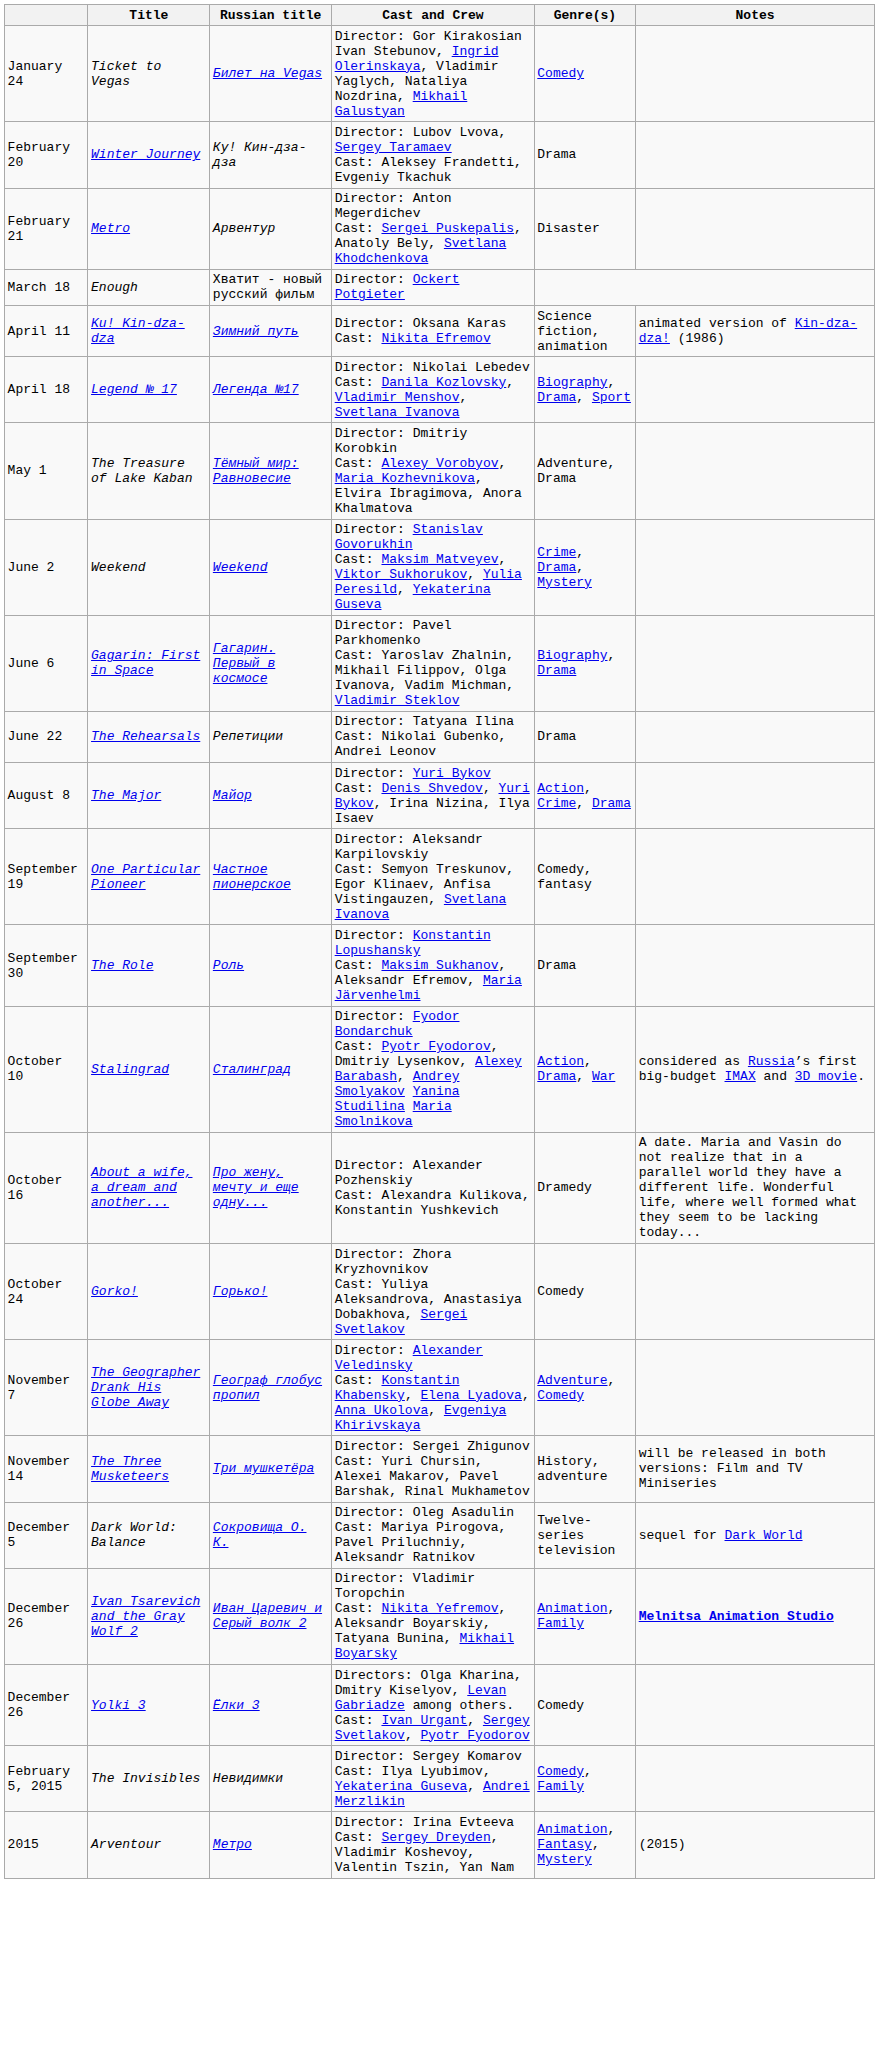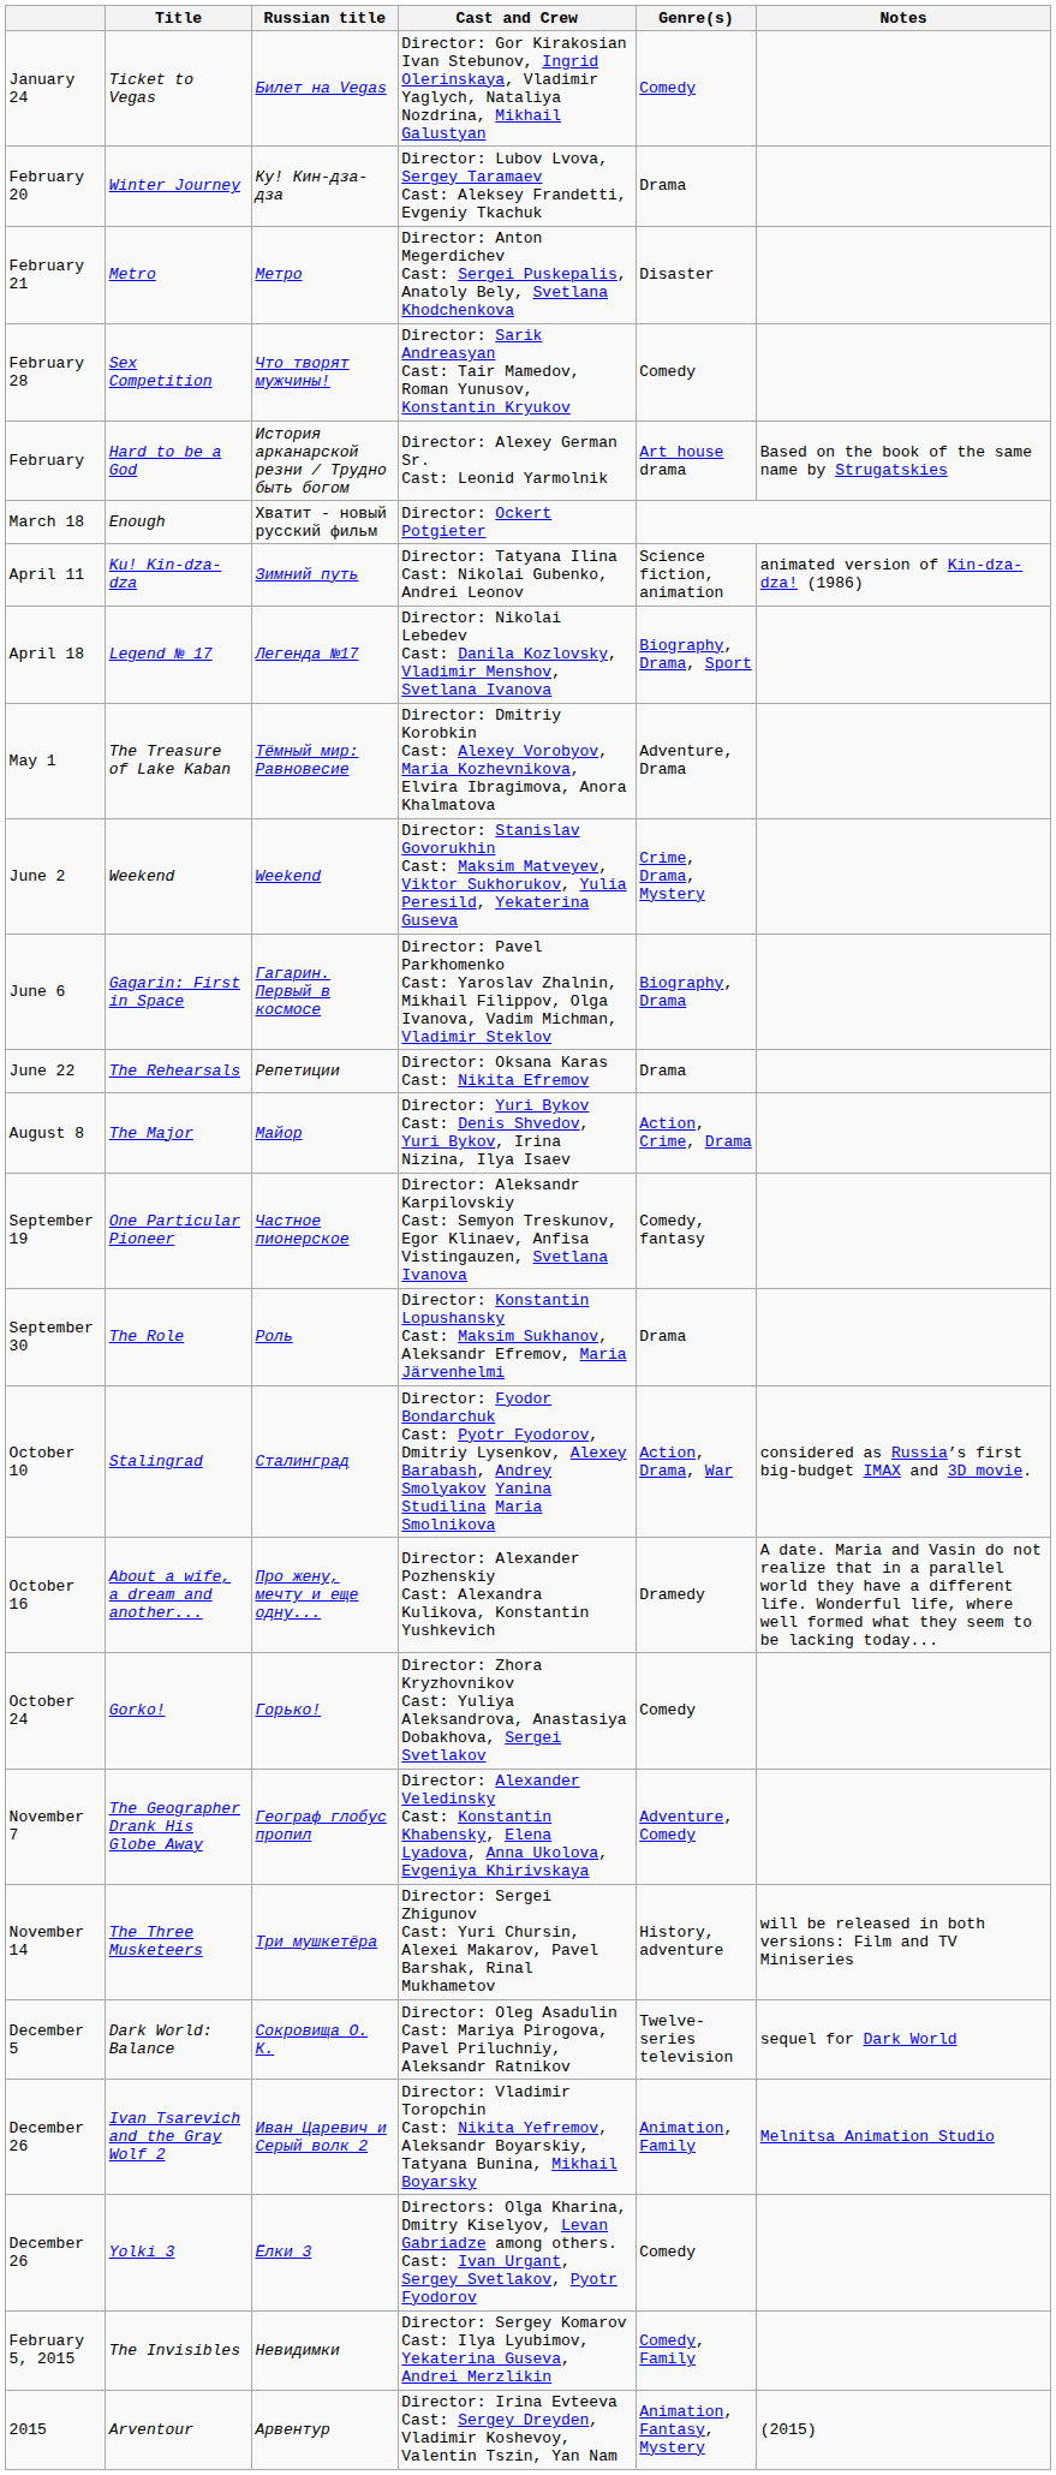Metro | Russian title: Арвентур -> Метро
+ row: February 28 | Sex Competition | Что творят мужчины! | Director: Sarik Andreasyan Cast: Tair Mamedov, Roman Yunusov, Konstantin Kryukov | Comedy
+ row: February | Hard to be a God | История арканарской резни / Трудно быть богом | Director: Alexey German Sr. Cast: Leonid Yarmolnik | Art house drama | Based on the book of the same name by Strugatskies
Ku! Kin-dza-dza | Cast and Crew: Director: Oksana Karas Cast: Nikita Efremov -> Director: Tatyana Ilina Cast: Nikolai Gubenko, Andrei Leonov
The Rehearsals | Cast and Crew: Director: Tatyana Ilina Cast: Nikolai Gubenko, Andrei Leonov -> Director: Oksana Karas Cast: Nikita Efremov
Ivan Tsarevich and the Gray Wolf 2 | Notes: bold -> normal
Arventour | Russian title: Метро -> Арвентур
